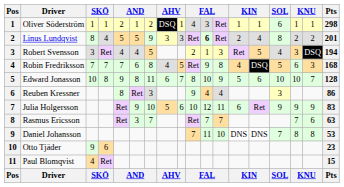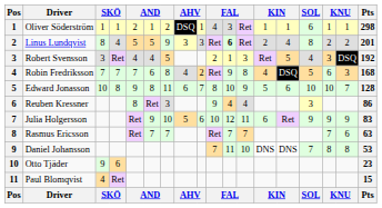Robert Svensson | Pts: 194 -> 192
Robin Fredriksson | column 9: 5 -> 2
Rasmus Ericsson | column 6: 3 -> 7
